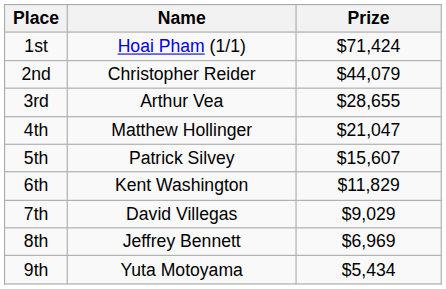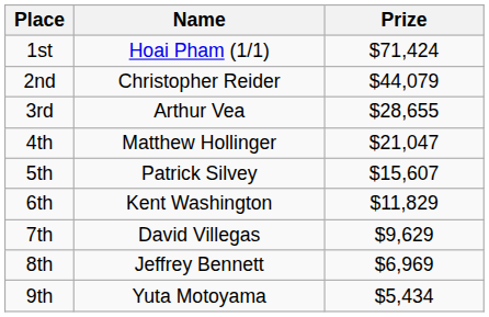7th | Prize: $9,029 -> $9,629
